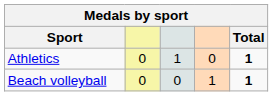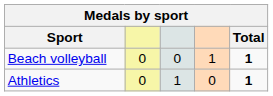rows swapped: Athletics <-> Beach volleyball
